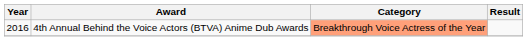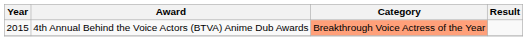4th Annual Behind the Voice Actors (BTVA) Anime Dub Awards | Year: 2016 -> 2015
